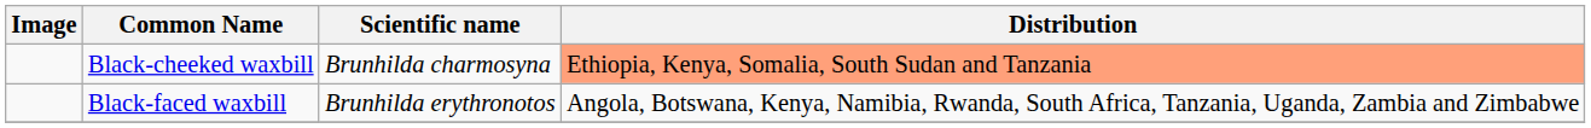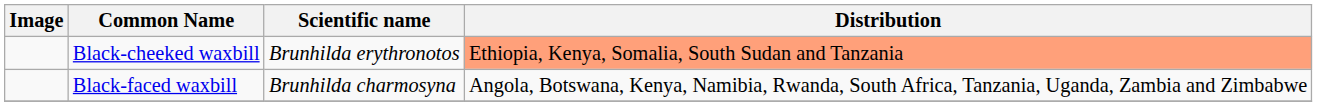Black-cheeked waxbill | Scientific name: Brunhilda charmosyna -> Brunhilda erythronotos
Black-faced waxbill | Scientific name: Brunhilda erythronotos -> Brunhilda charmosyna
